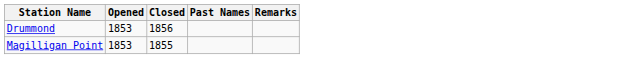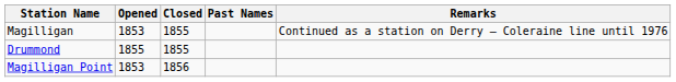+ row: Magilligan | 1853 | 1855 | Continued as a station on Derry – Coleraine line until 1976
Drummond | Opened: 1853 -> 1855
Drummond | Closed: 1856 -> 1855
Magilligan Point | Closed: 1855 -> 1856
